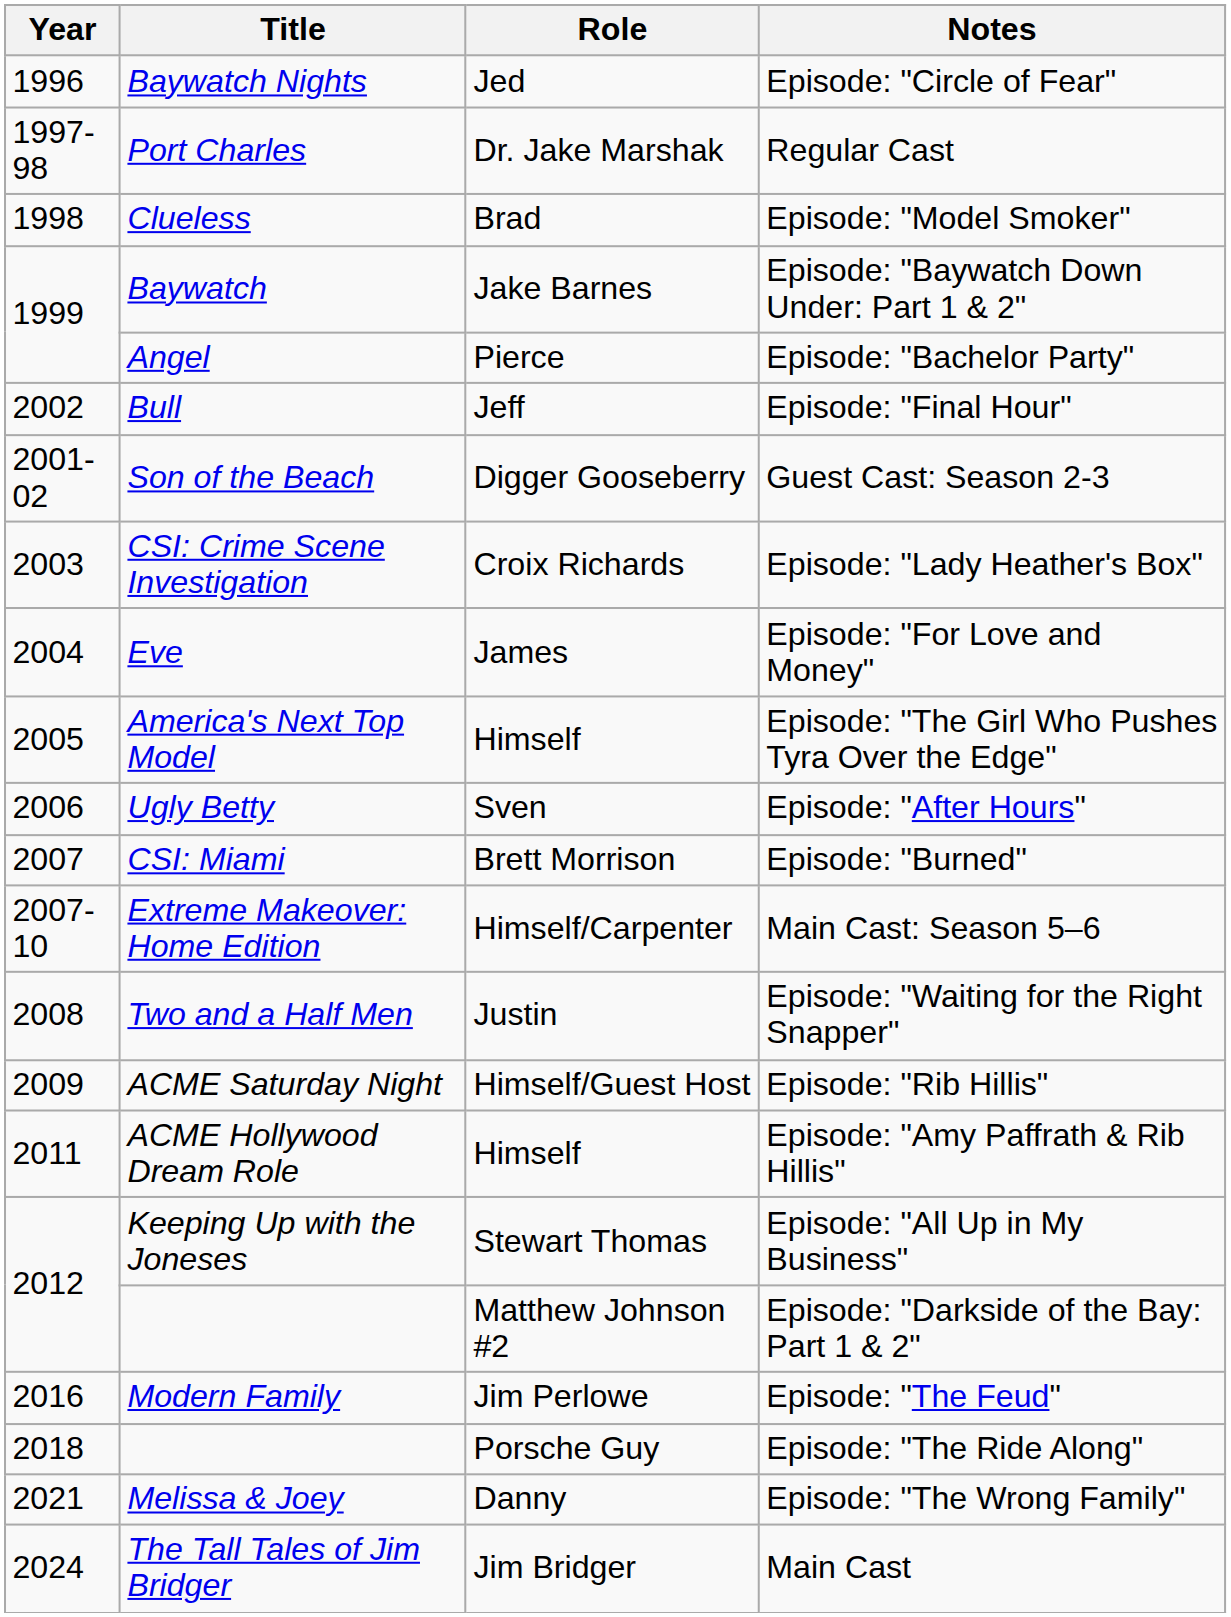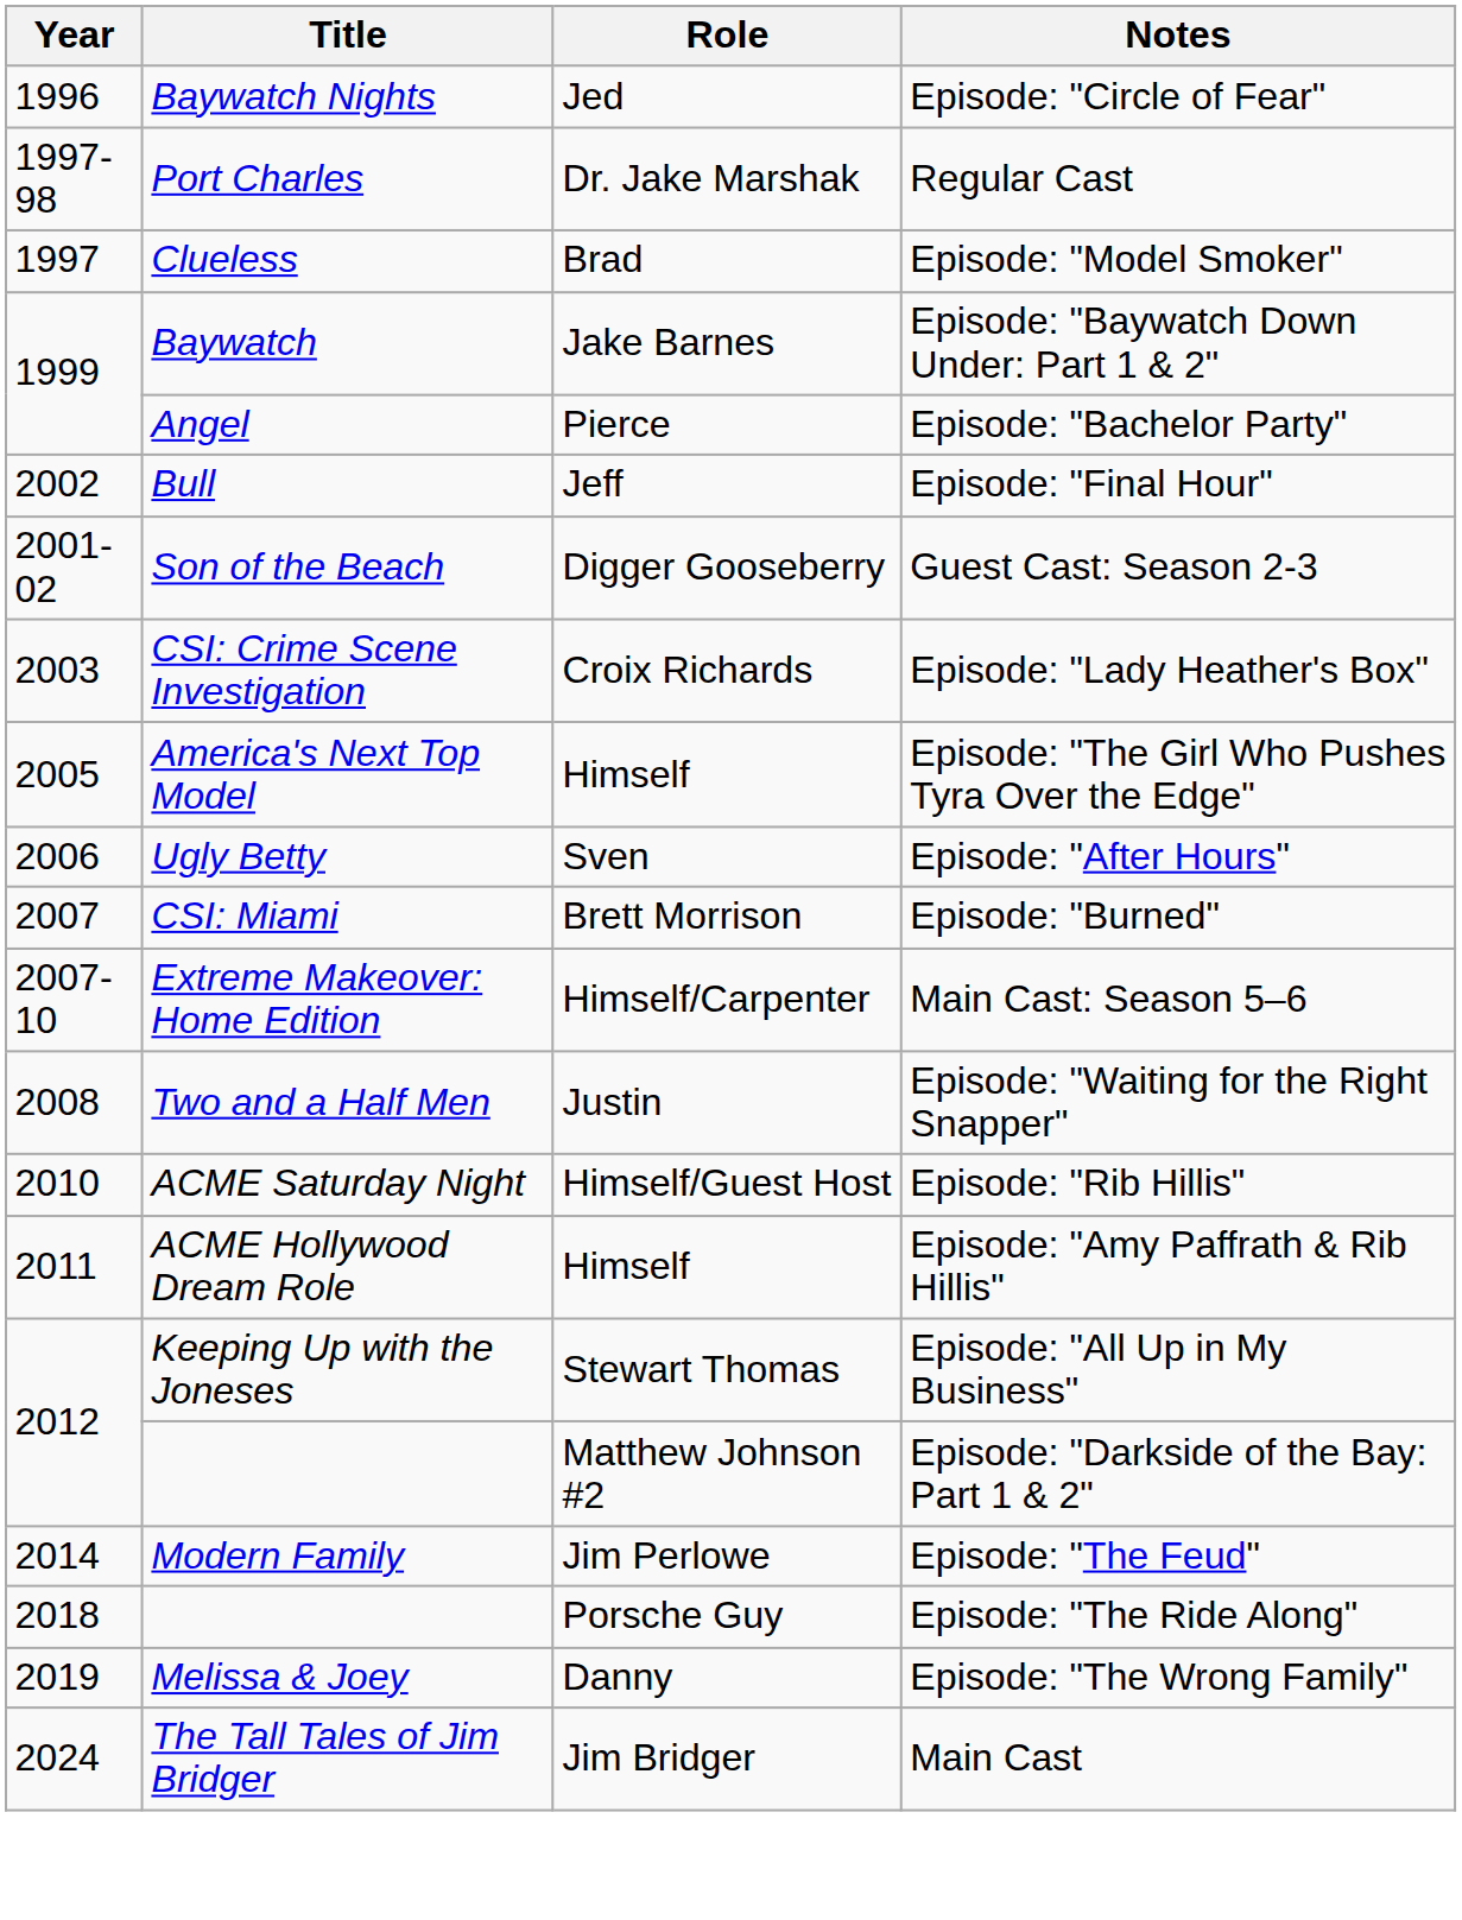Episode: "Model Smoker" | Year: 1998 -> 1997
- row: 2004 | Eve | James | Episode: "For Love and Money"
Episode: "Rib Hillis" | Year: 2009 -> 2010
Episode: "The Feud" | Year: 2016 -> 2014
Episode: "The Wrong Family" | Year: 2021 -> 2019
